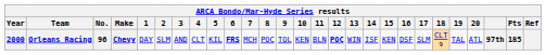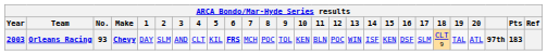Orleans Racing | Year: 2000 -> 2003
Orleans Racing | No.: 96 -> 93
Orleans Racing | 12: bold -> normal
Orleans Racing | Pts: 185 -> 183
